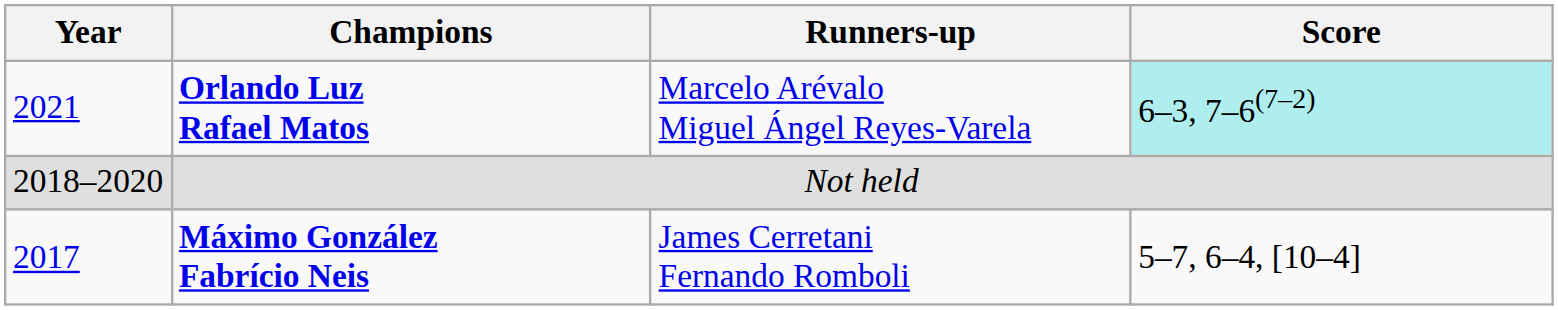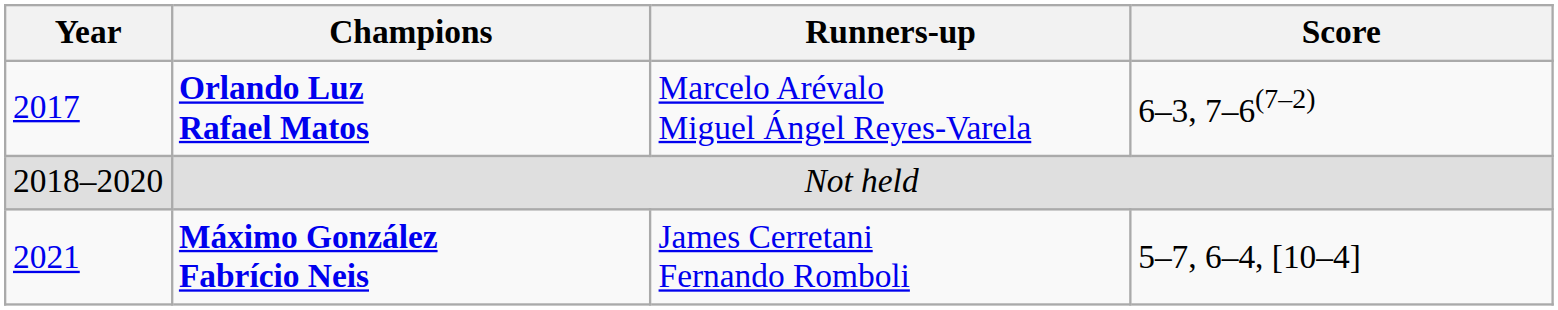Orlando Luz Rafael Matos | Year: 2021 -> 2017
Orlando Luz Rafael Matos | Score: paleturquoise background -> no background
Máximo González Fabrício Neis | Year: 2017 -> 2021
